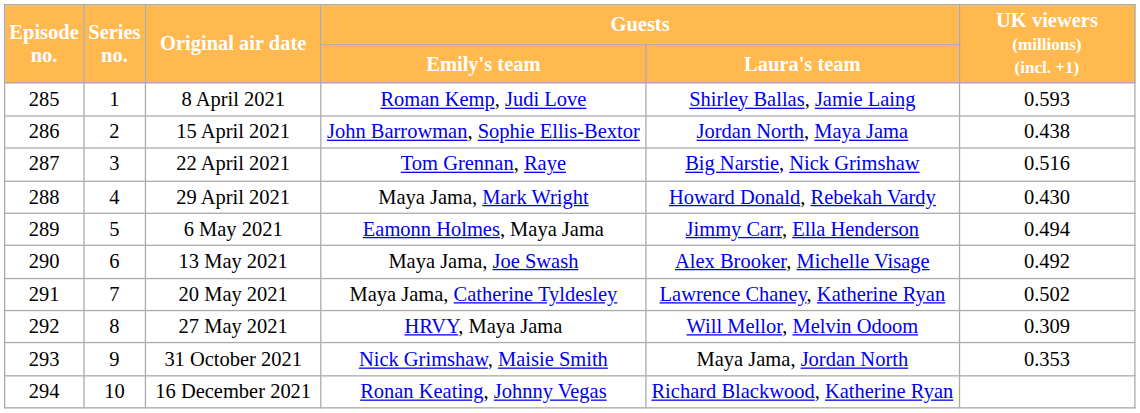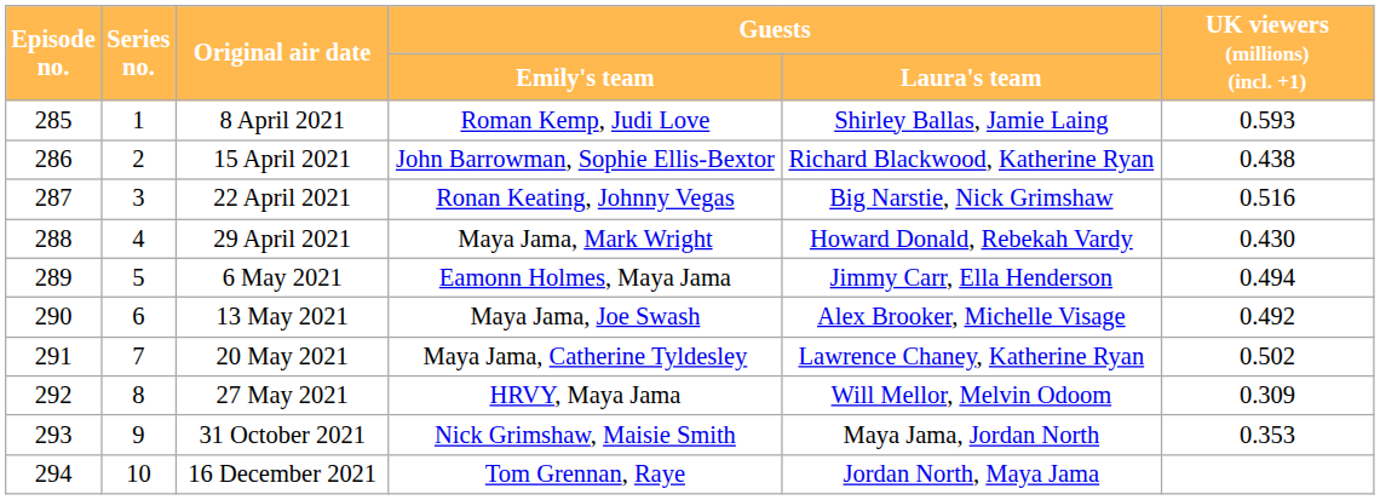15 April 2021 | Guests / Laura's team: Jordan North, Maya Jama -> Richard Blackwood, Katherine Ryan
22 April 2021 | Guests / Emily's team: Tom Grennan, Raye -> Ronan Keating, Johnny Vegas
16 December 2021 | Guests / Emily's team: Ronan Keating, Johnny Vegas -> Tom Grennan, Raye
16 December 2021 | Guests / Laura's team: Richard Blackwood, Katherine Ryan -> Jordan North, Maya Jama
